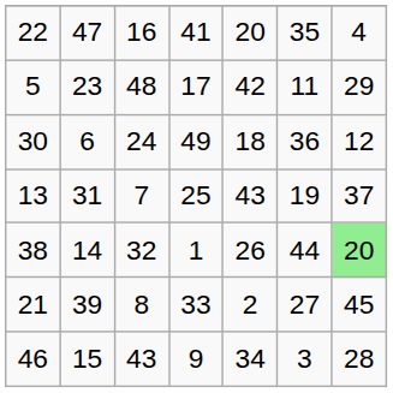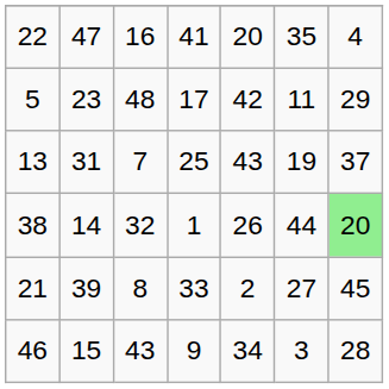- row: 30 | 6 | 24 | 49 | 18 | 36 | 12
